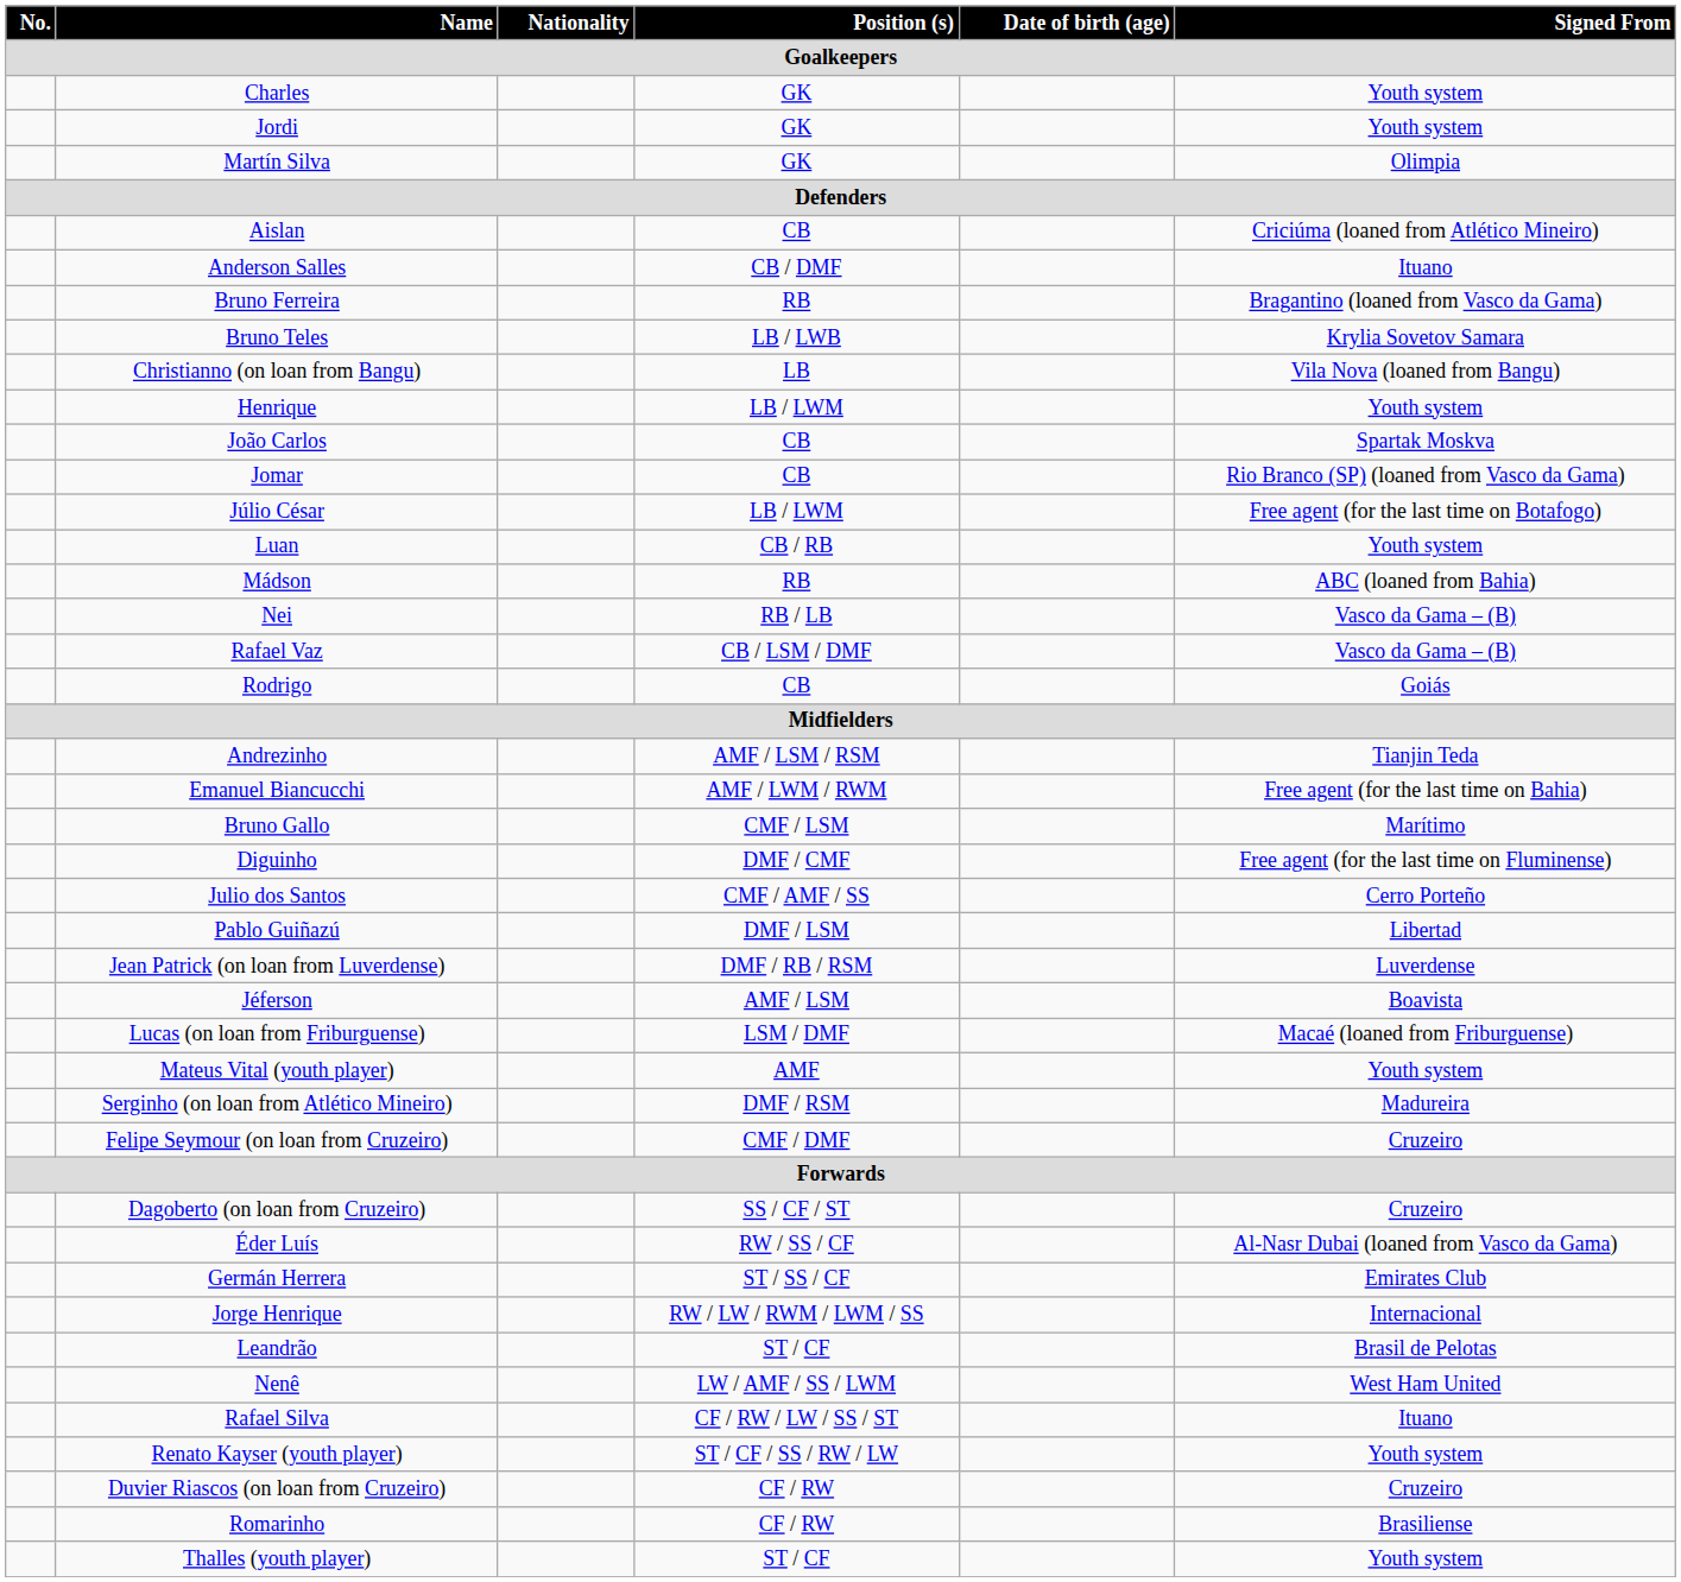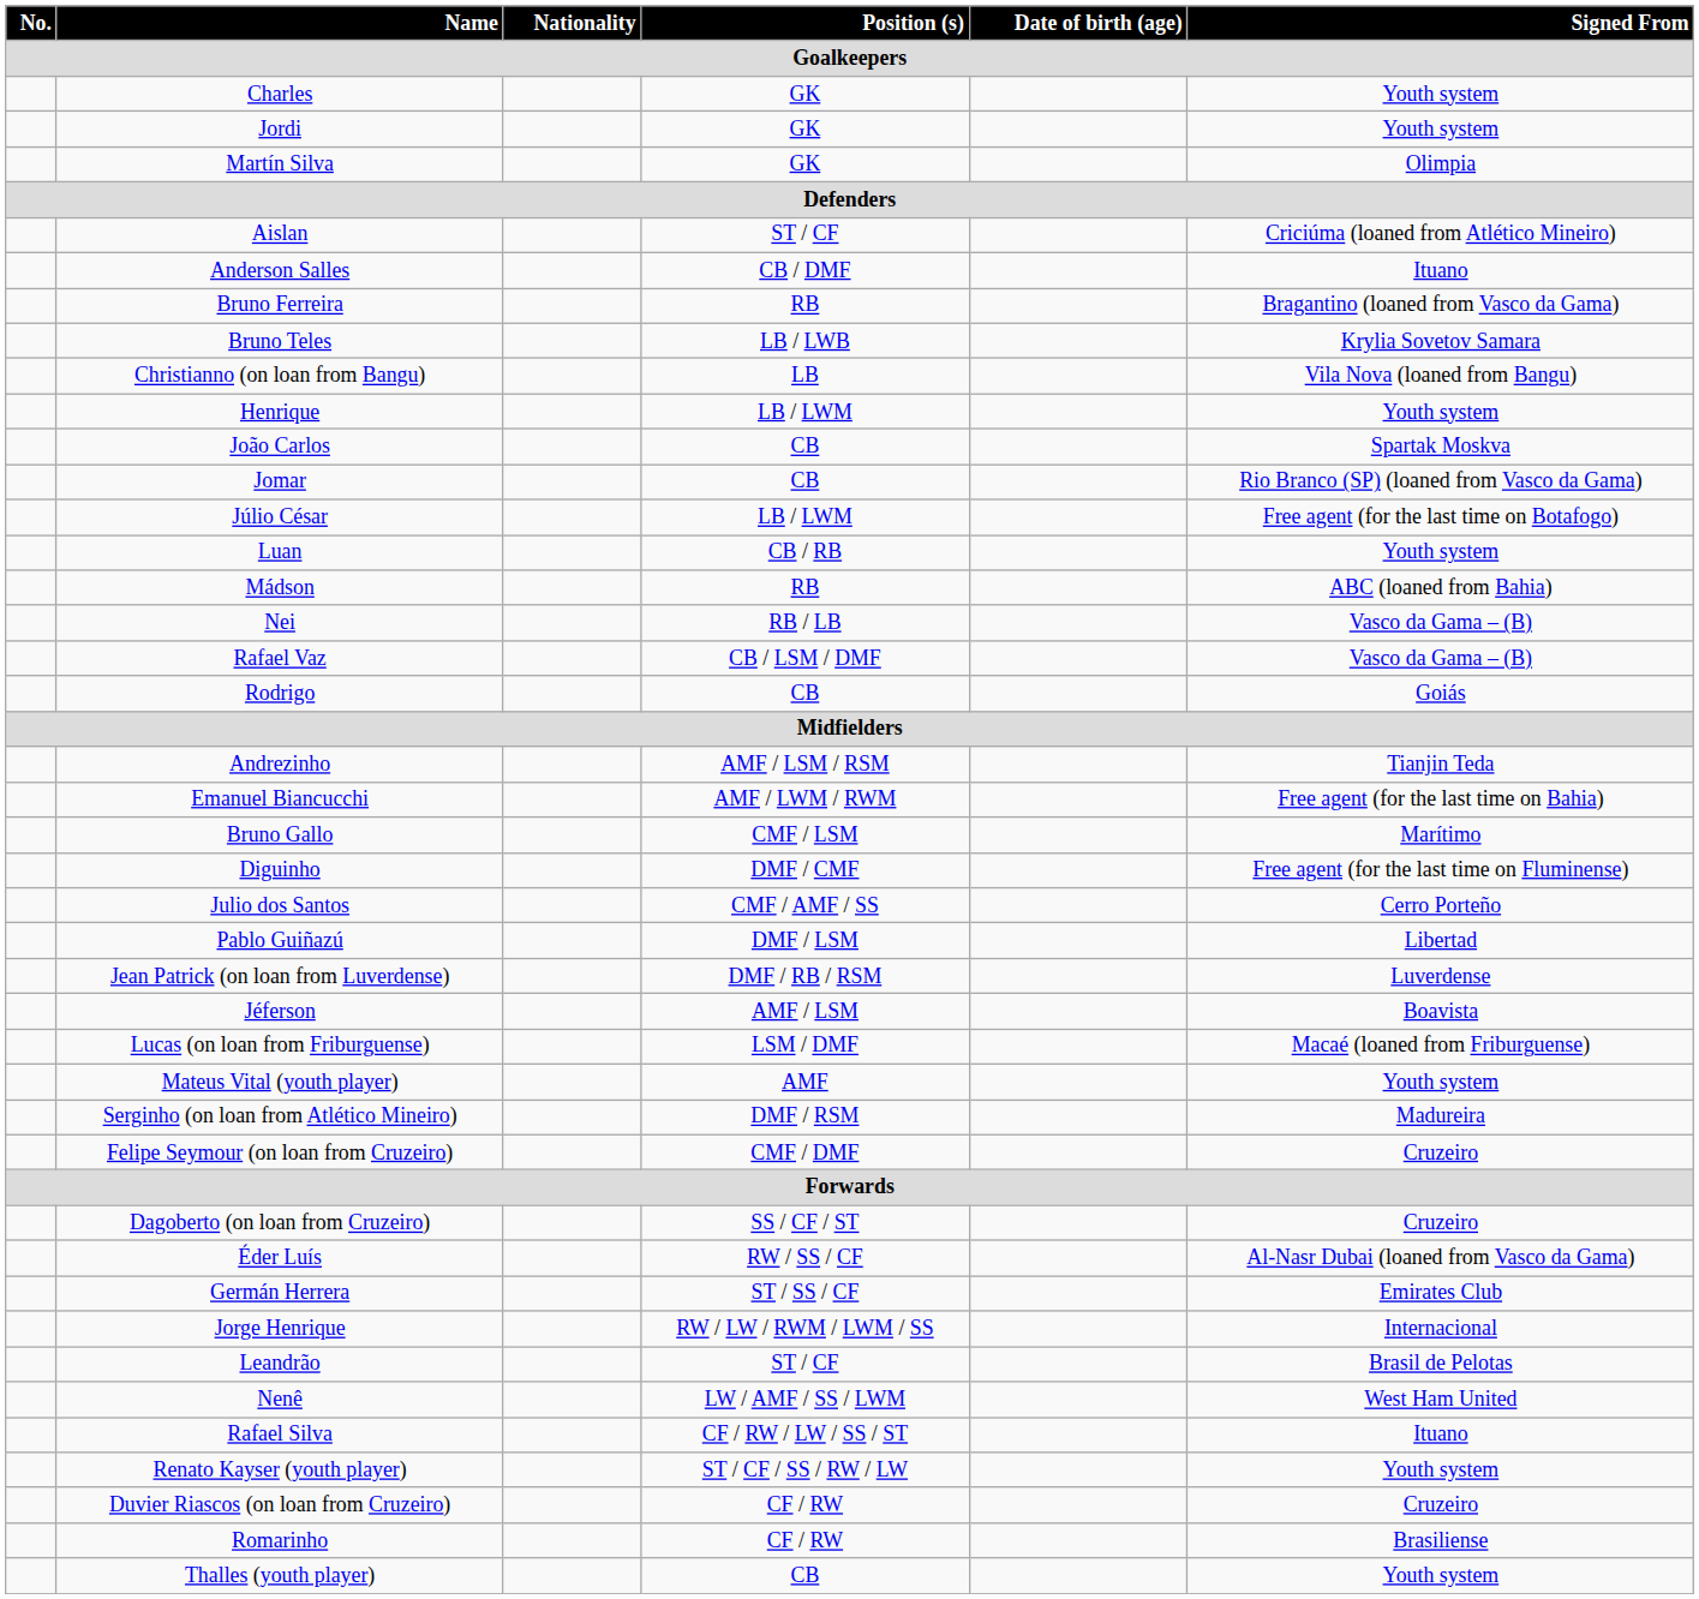Aislan | Position (s) / Goalkeepers: CB -> ST / CF
Thalles (youth player) | Position (s) / Goalkeepers: ST / CF -> CB
